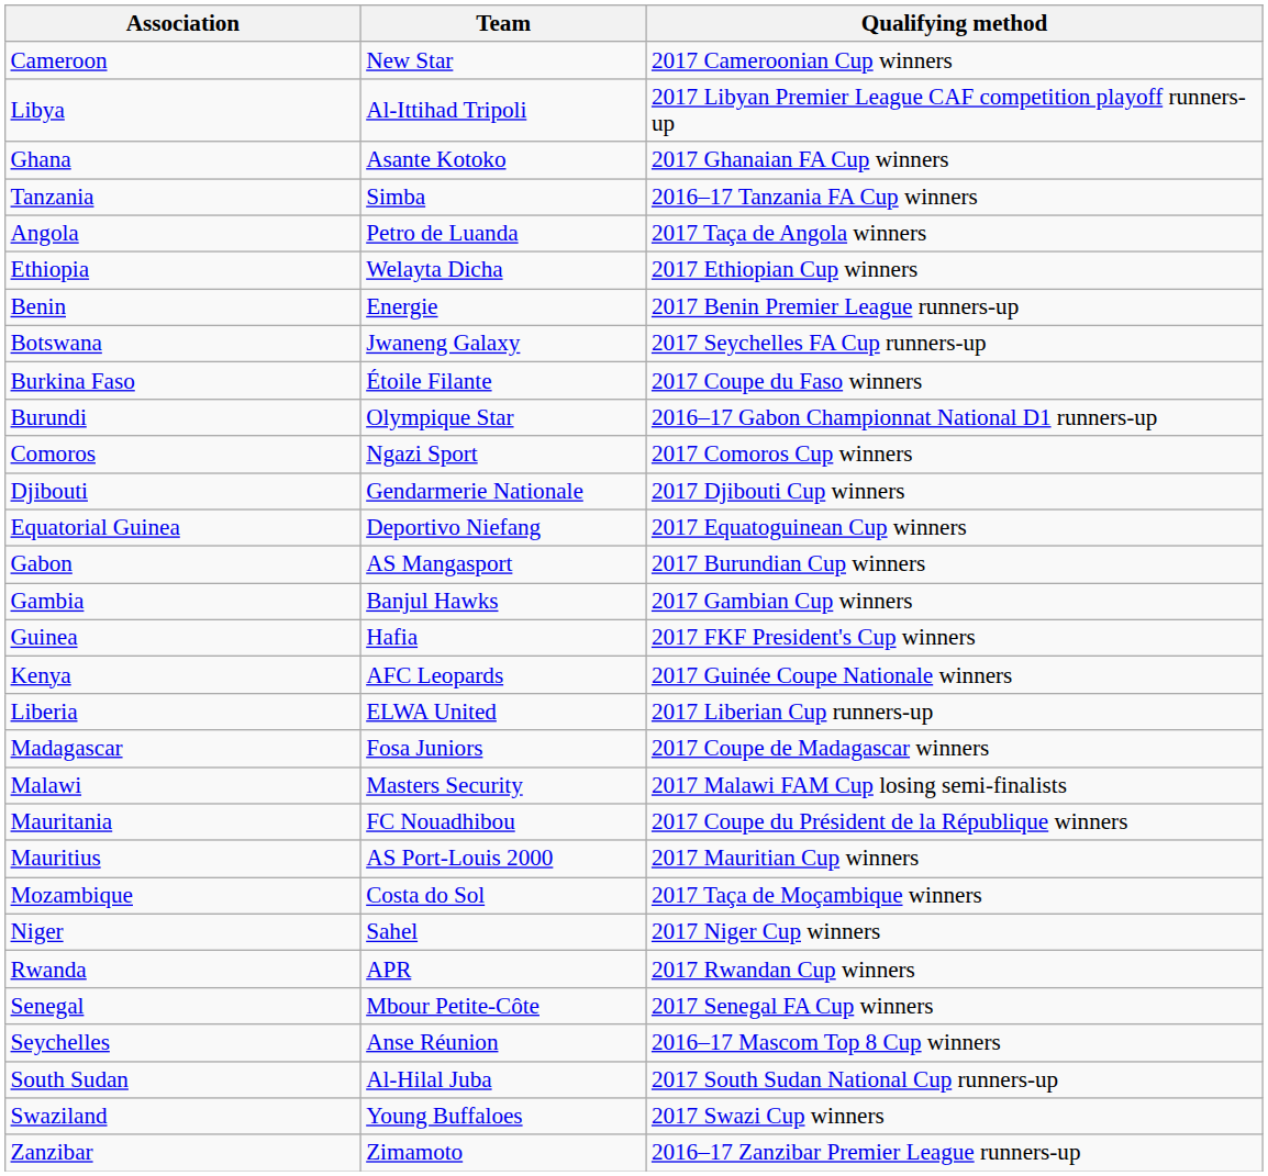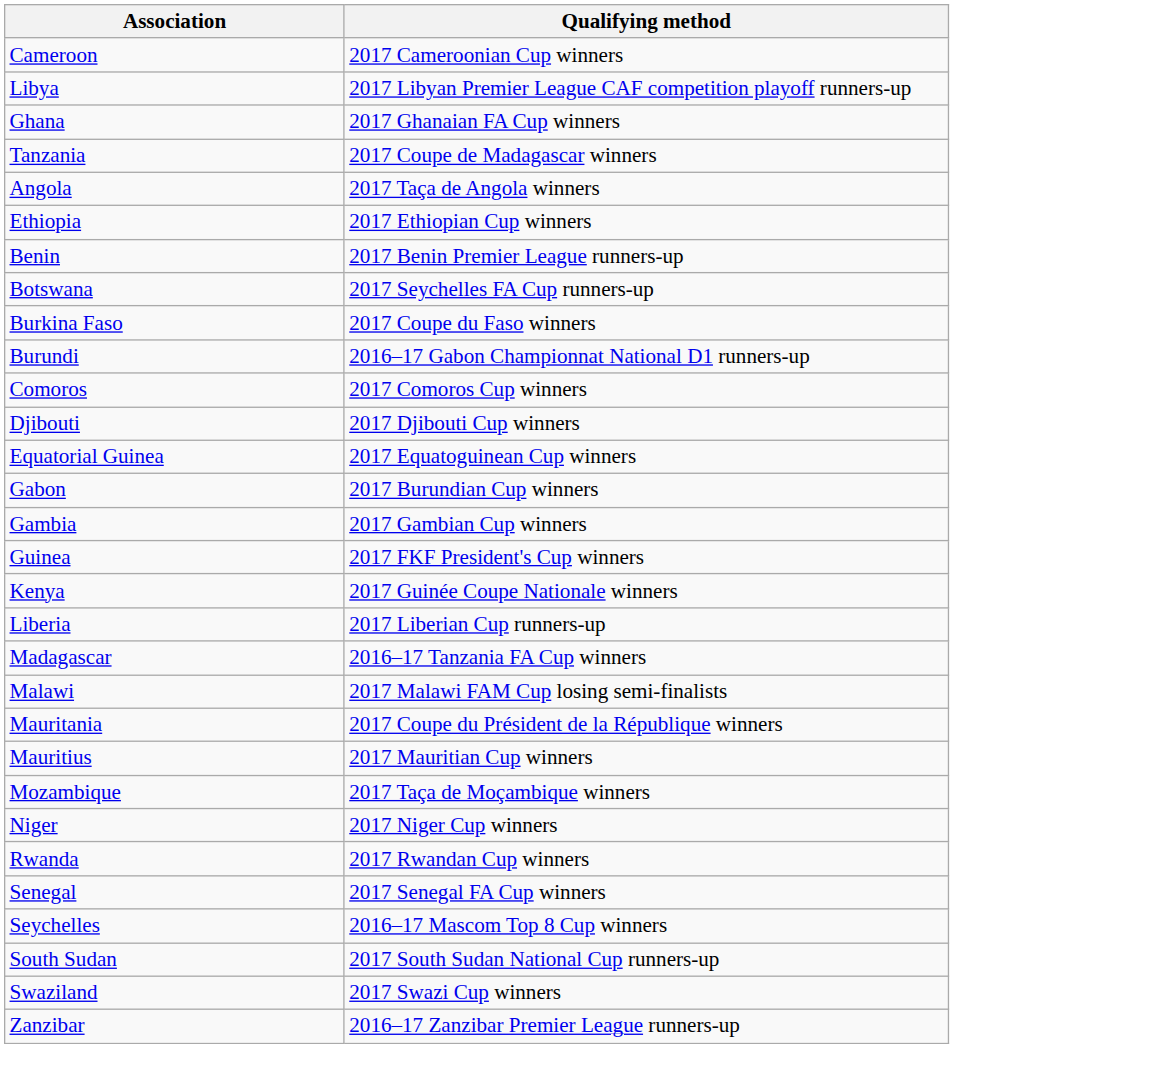- column: Team | New Star | Al-Ittihad Tripoli | Asante Kotoko | Simba | Petro de Luanda | Welayta Dicha | Energie | Jwaneng Galaxy | Étoile Filante | Olympique Star | Ngazi Sport | Gendarmerie Nationale | Deportivo Niefang | AS Mangasport | Banjul Hawks | Hafia | AFC Leopards | ELWA United | Fosa Juniors | Masters Security | FC Nouadhibou | AS Port-Louis 2000 | Costa do Sol | Sahel | APR | Mbour Petite-Côte | Anse Réunion | Al-Hilal Juba | Young Buffaloes | Zimamoto
Tanzania | Qualifying method: 2016–17 Tanzania FA Cup winners -> 2017 Coupe de Madagascar winners
Madagascar | Qualifying method: 2017 Coupe de Madagascar winners -> 2016–17 Tanzania FA Cup winners
